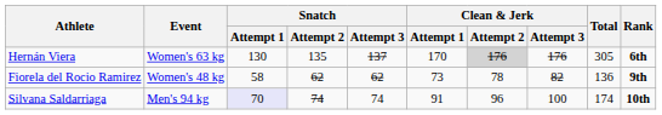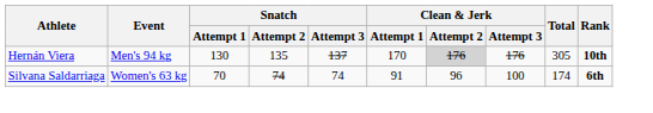Hernán Viera | Event: Women's 63 kg -> Men's 94 kg
Hernán Viera | Rank: 6th -> 10th
- row: Fiorela del Rocio Ramirez | Women's 48 kg | 58 | 62 | 62 | 73 | 78 | 82 | 136 | 9th
Silvana Saldarriaga | Event: Men's 94 kg -> Women's 63 kg
Silvana Saldarriaga | Snatch / Attempt 1: lavender background -> no background
Silvana Saldarriaga | Rank: 10th -> 6th
